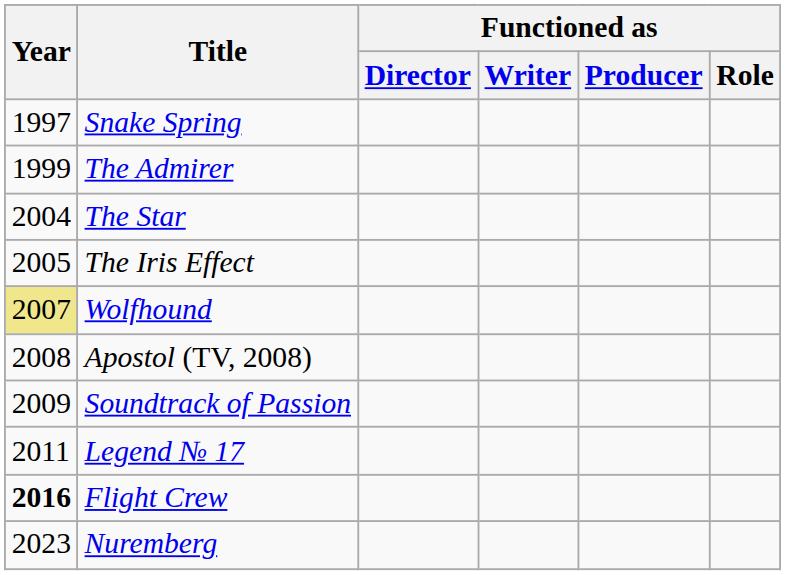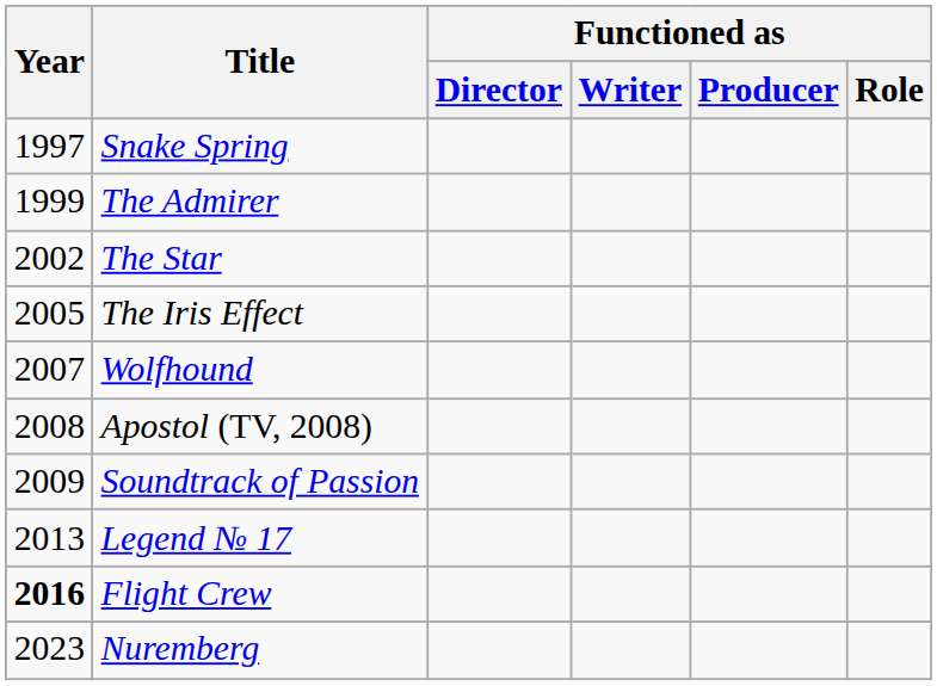The Star | Year: 2004 -> 2002
Wolfhound | Year: khaki background -> no background
Legend № 17 | Year: 2011 -> 2013
